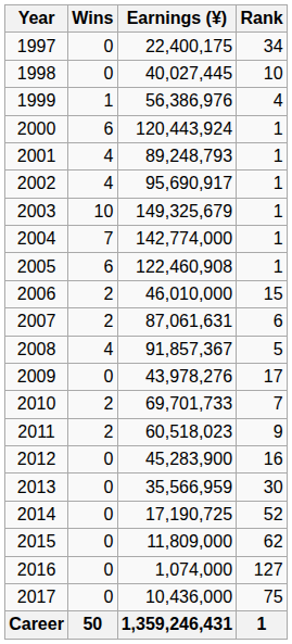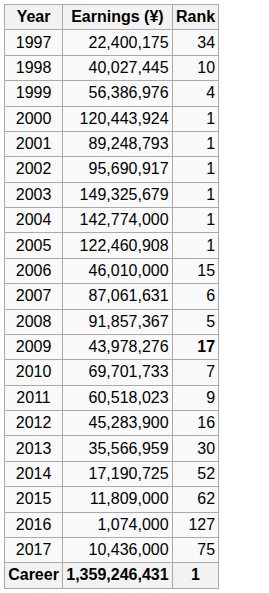- column: Wins | 0 | 0 | 1 | 6 | 4 | 4 | 10 | 7 | 6 | 2 | 2 | 4 | 0 | 2 | 2 | 0 | 0 | 0 | 0 | 0 | 0 | 50
2009 | Rank: normal -> bold
